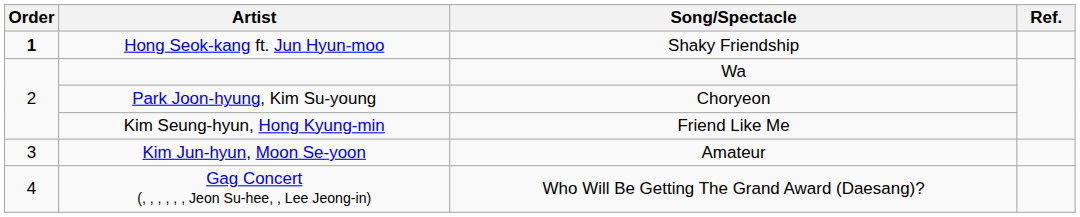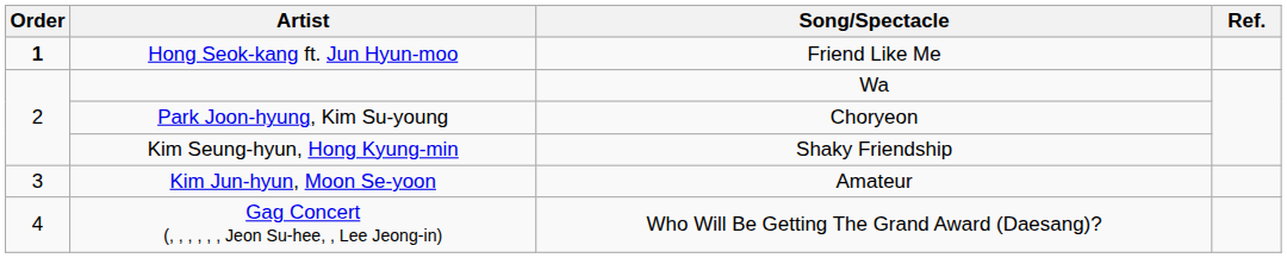Hong Seok-kang ft. Jun Hyun-moo | Song/Spectacle: Shaky Friendship -> Friend Like Me
Kim Seung-hyun, Hong Kyung-min | Song/Spectacle: Friend Like Me -> Shaky Friendship
